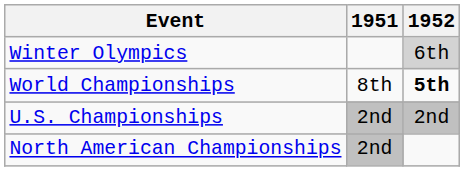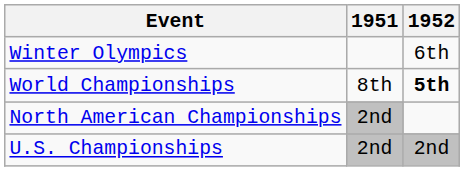Winter Olympics | 1952: lightgrey background -> no background
rows swapped: North American Championships <-> U.S. Championships
